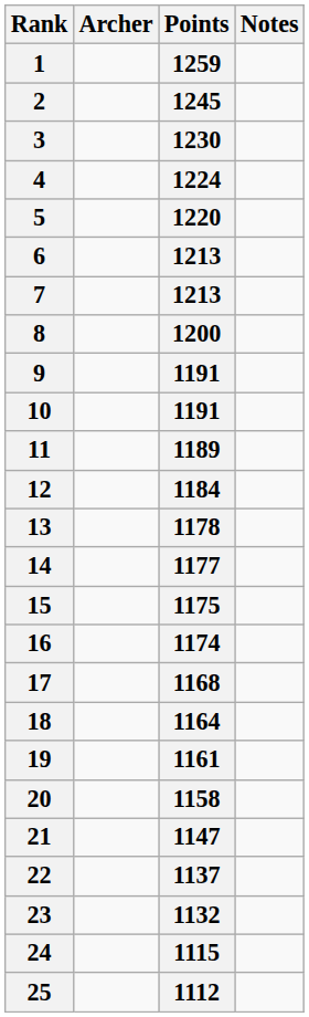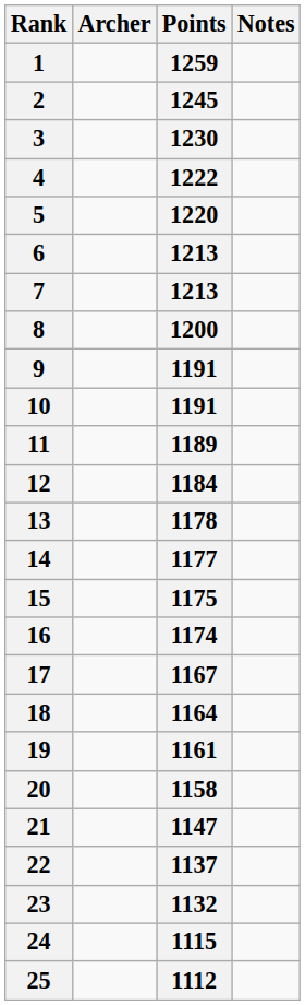4 | Points: 1224 -> 1222
17 | Points: 1168 -> 1167
